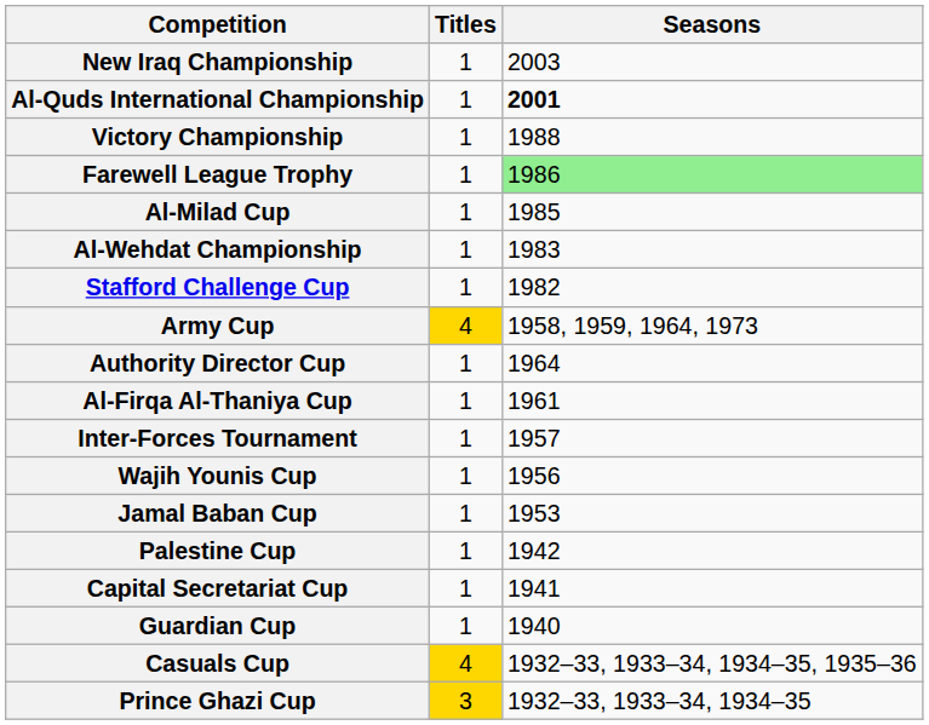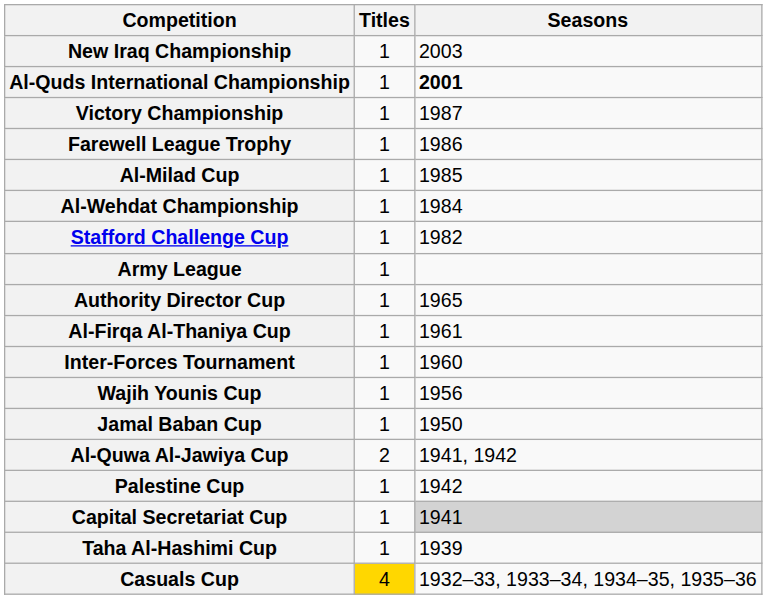Victory Championship | Seasons: 1988 -> 1987
Farewell League Trophy | Seasons: lightgreen background -> no background
Al-Wehdat Championship | Seasons: 1983 -> 1984
+ row: Army League | 1
- row: Army Cup | 4 | 1958, 1959, 1964, 1973
Authority Director Cup | Seasons: 1964 -> 1965
Inter-Forces Tournament | Seasons: 1957 -> 1960
Jamal Baban Cup | Seasons: 1953 -> 1950
+ row: Al-Quwa Al-Jawiya Cup | 2 | 1941, 1942
Capital Secretariat Cup | Seasons: no background -> lightgrey background
- row: Guardian Cup | 1 | 1940
+ row: Taha Al-Hashimi Cup | 1 | 1939
- row: Prince Ghazi Cup | 3 | 1932–33, 1933–34, 1934–35
